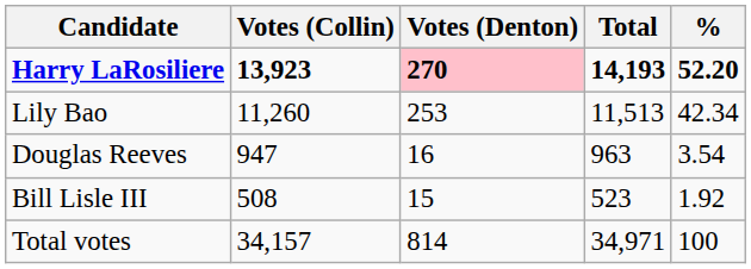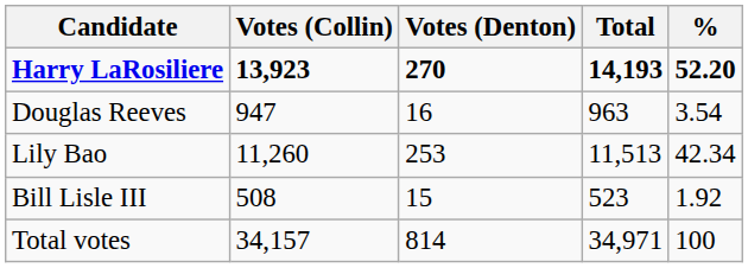Harry LaRosiliere | Votes (Denton): pink background -> no background
rows swapped: Lily Bao <-> Douglas Reeves
